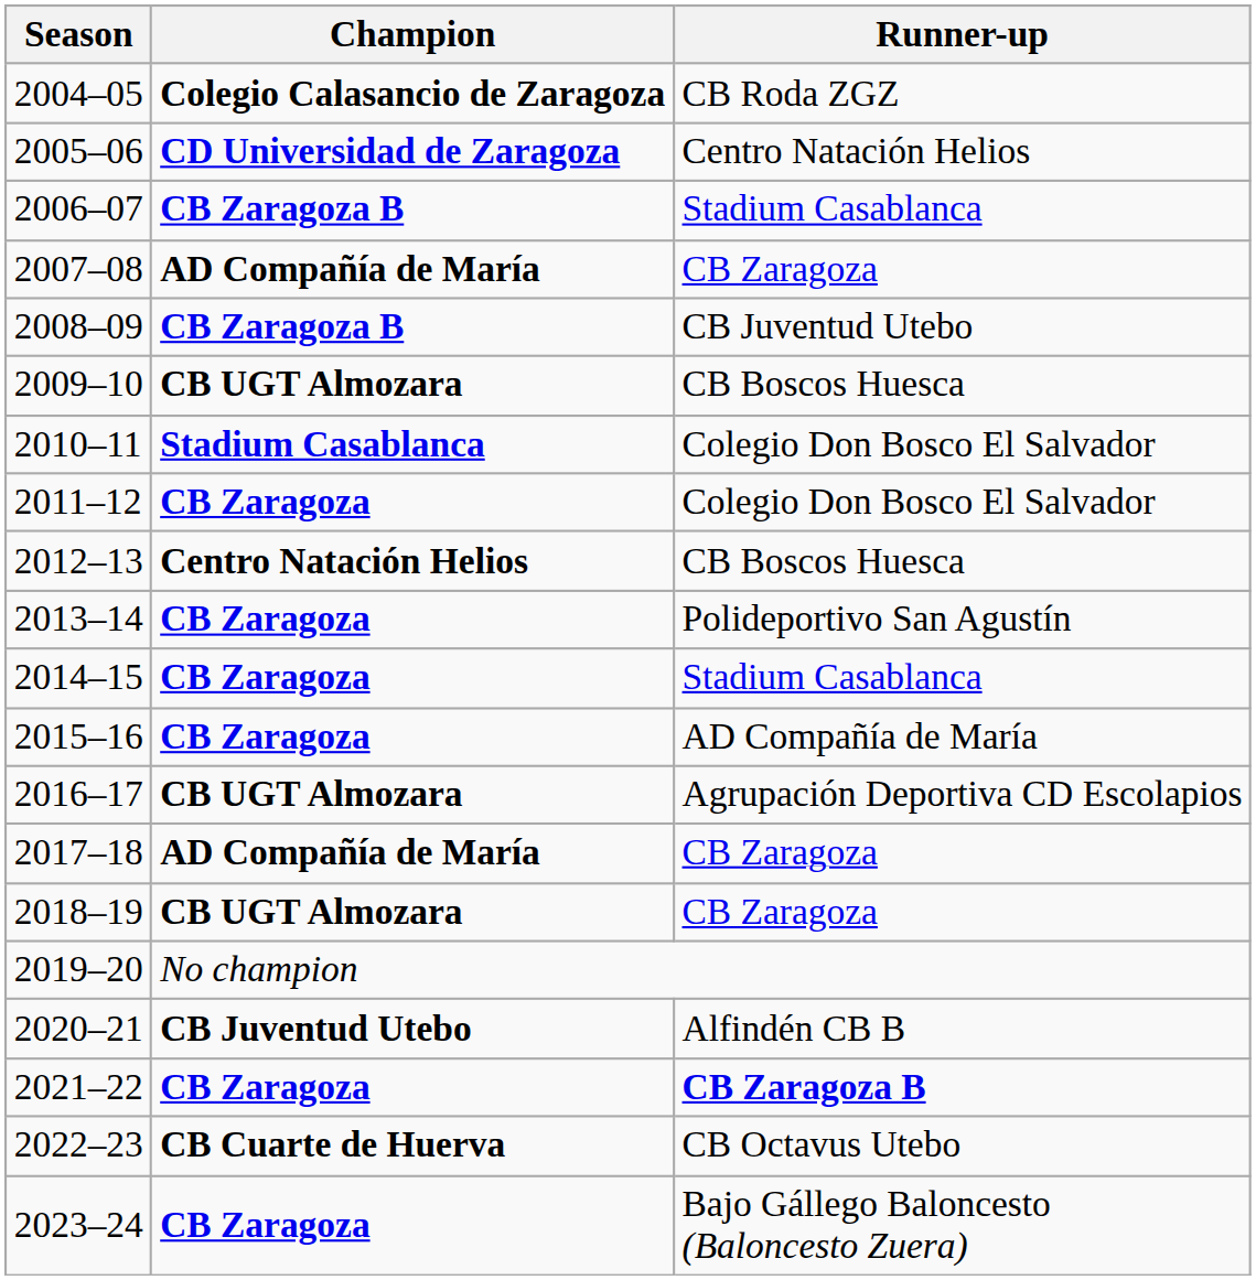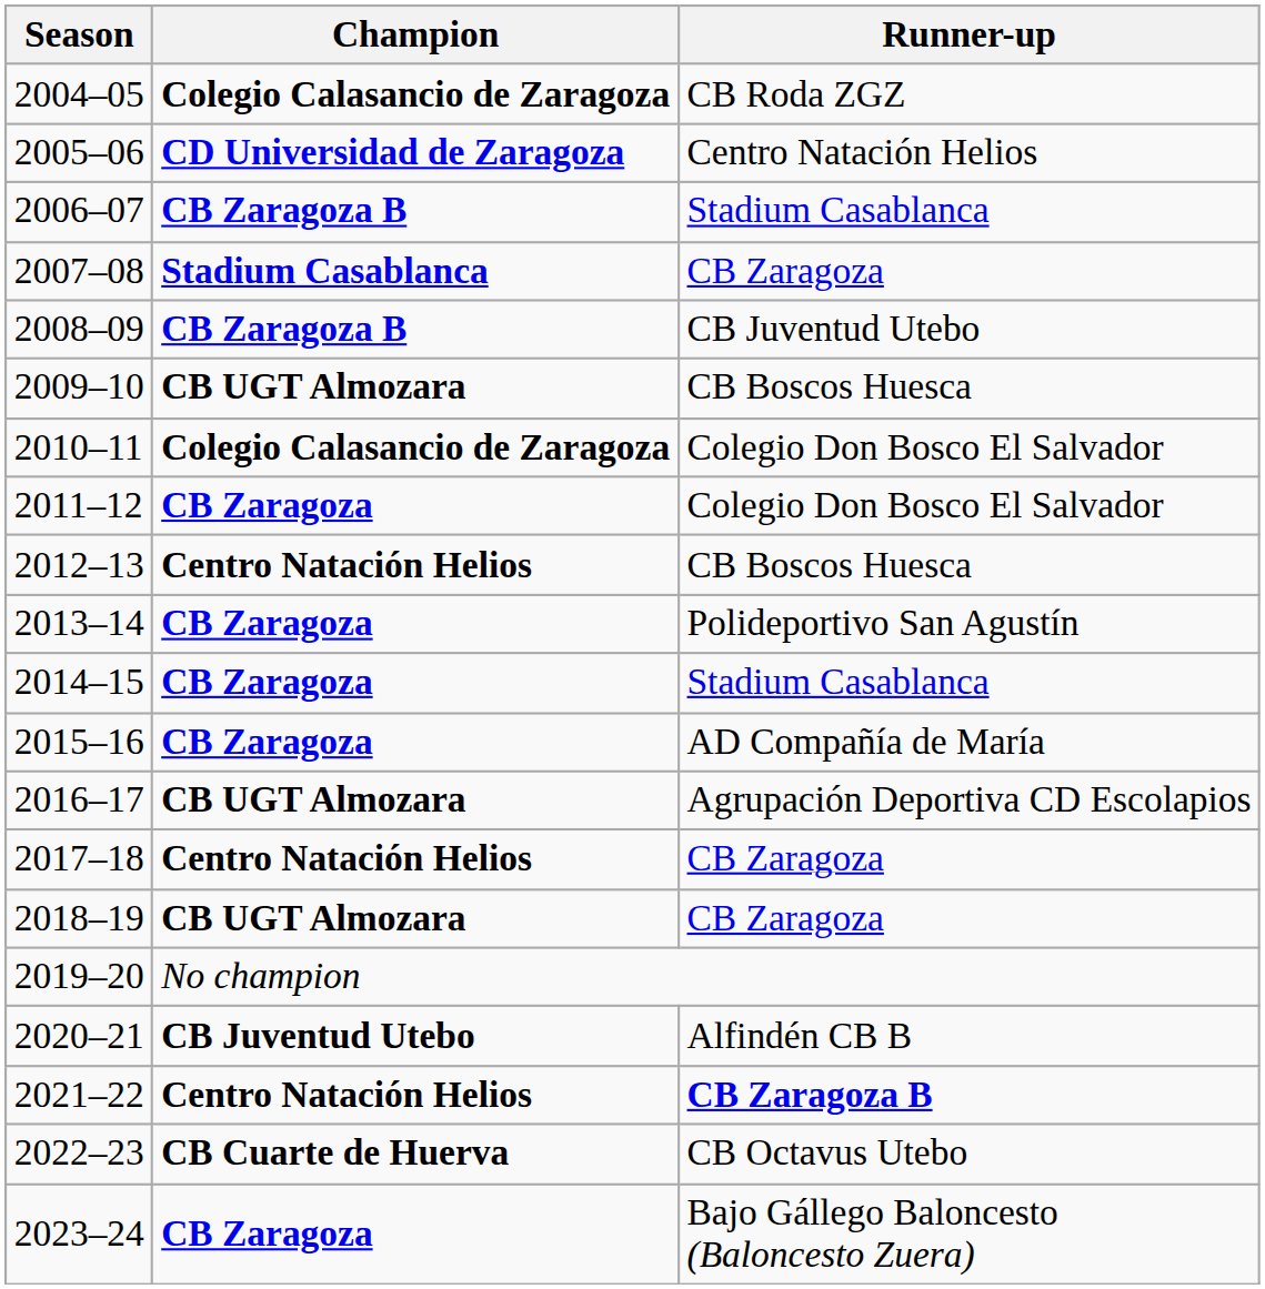2007–08 | Champion: AD Compañía de María -> Stadium Casablanca
2010–11 | Champion: Stadium Casablanca -> Colegio Calasancio de Zaragoza
2017–18 | Champion: AD Compañía de María -> Centro Natación Helios
2021–22 | Champion: CB Zaragoza -> Centro Natación Helios
